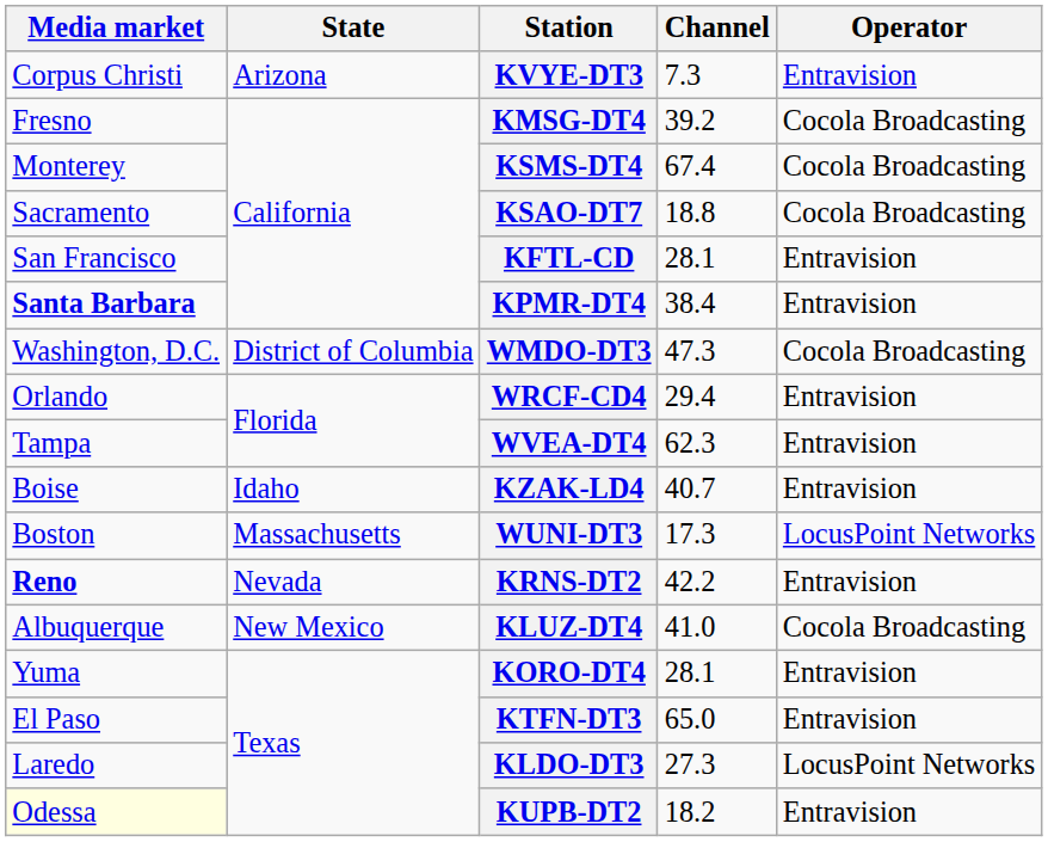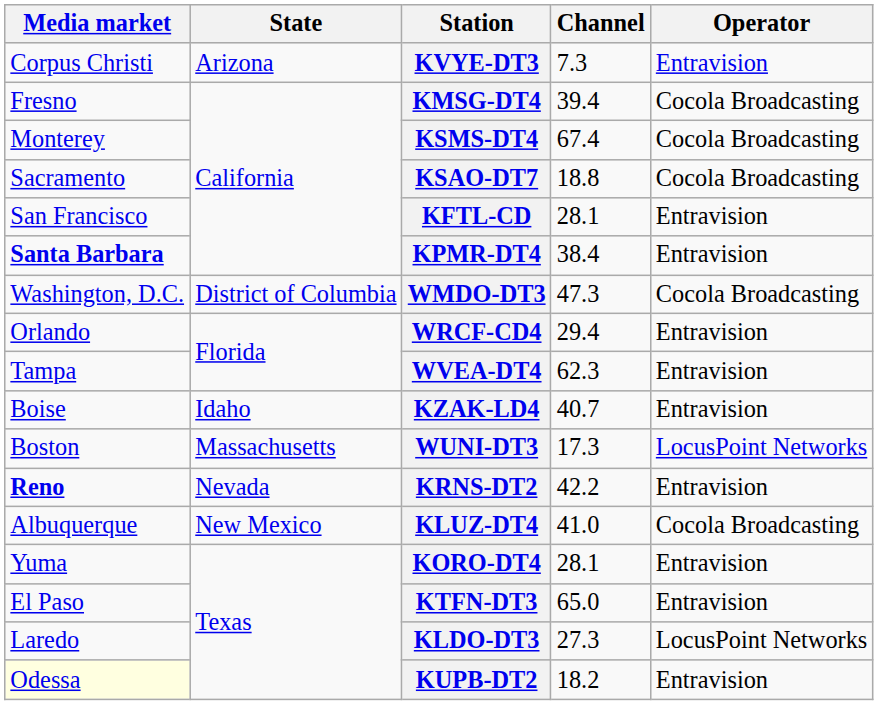KMSG-DT4 | Channel: 39.2 -> 39.4
